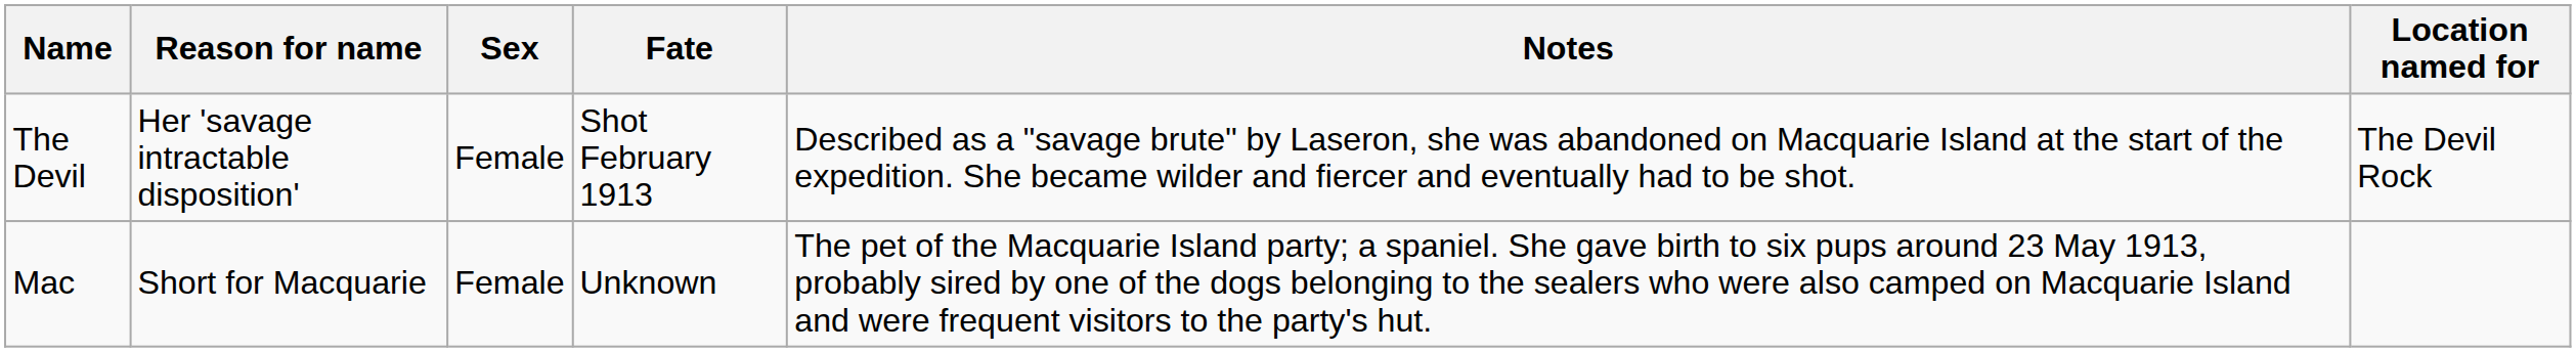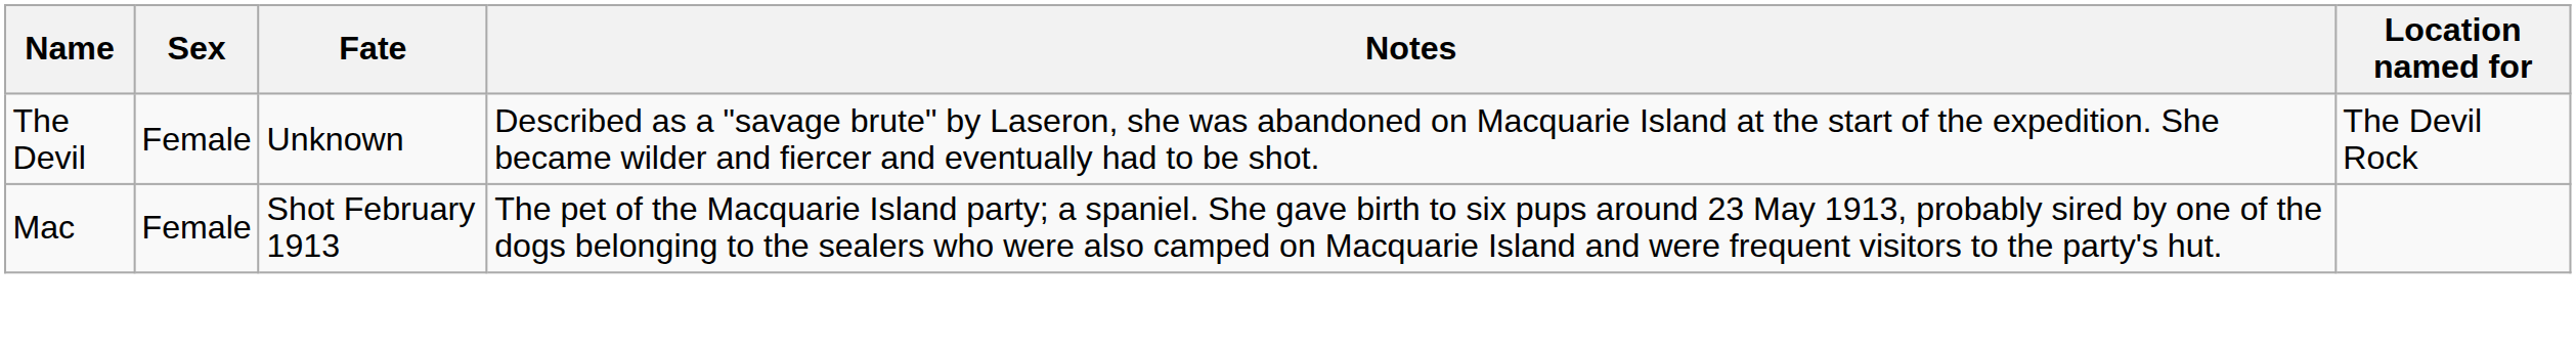- column: Reason for name | Her 'savage intractable disposition' | Short for Macquarie
The Devil | Fate: Shot February 1913 -> Unknown
Mac | Fate: Unknown -> Shot February 1913
